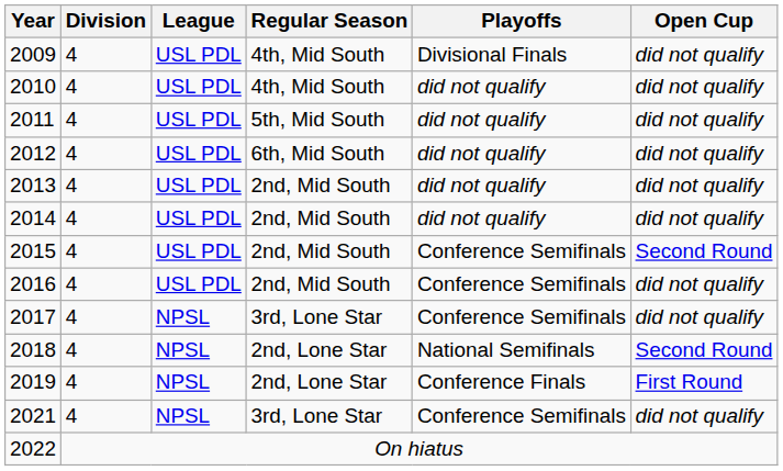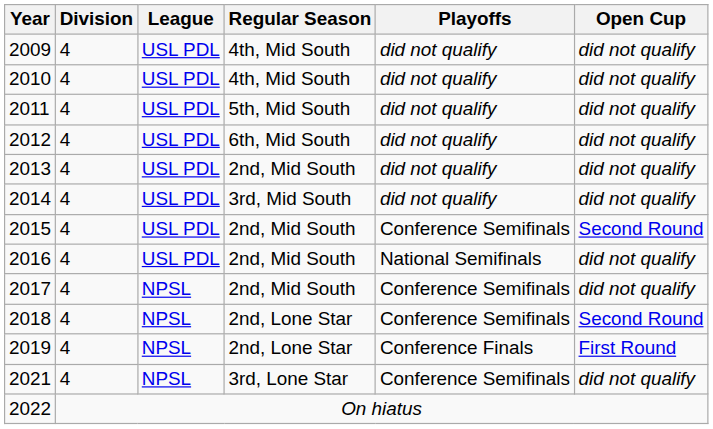2009 | Playoffs: Divisional Finals -> did not qualify
2014 | Regular Season: 2nd, Mid South -> 3rd, Mid South
2016 | Playoffs: Conference Semifinals -> National Semifinals
2017 | Regular Season: 3rd, Lone Star -> 2nd, Mid South
2018 | Playoffs: National Semifinals -> Conference Semifinals
